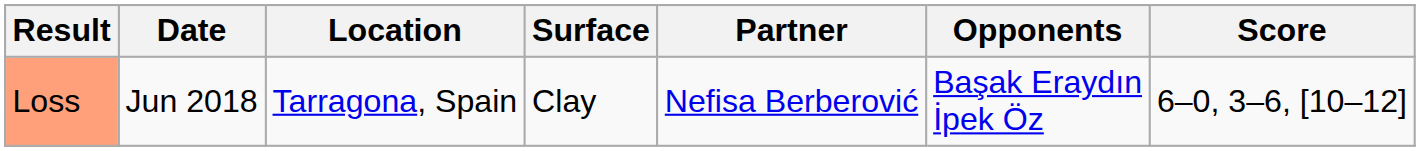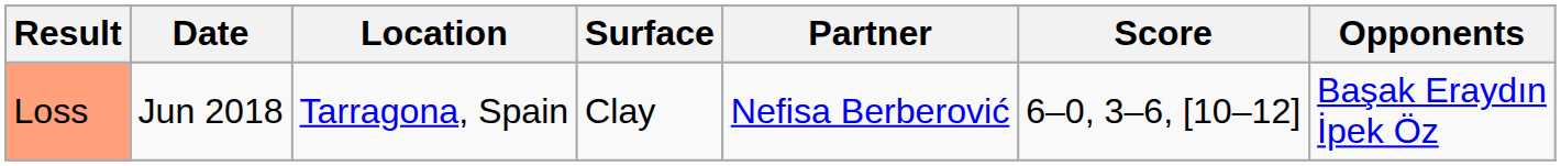columns swapped: Opponents <-> Score
